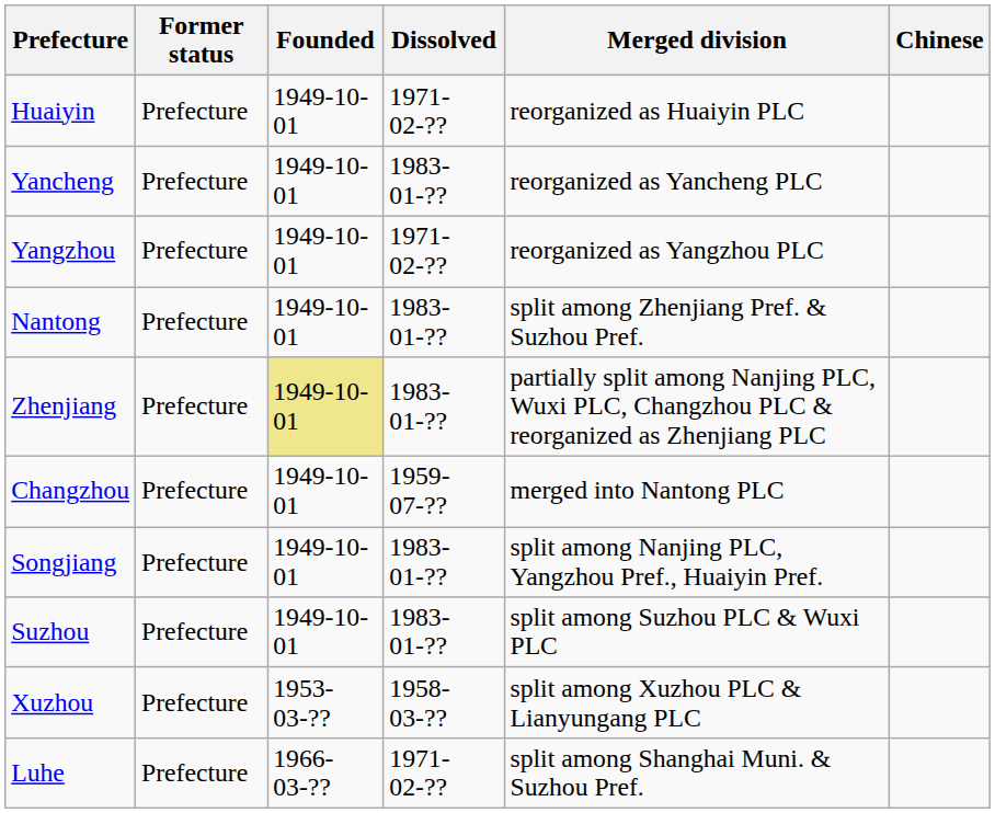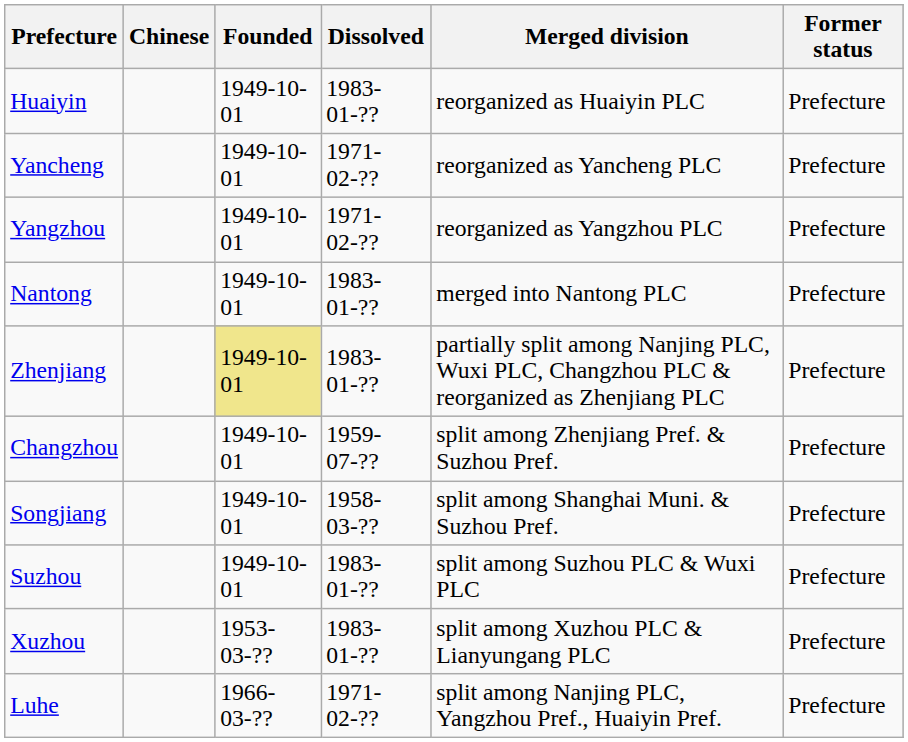columns swapped: Chinese <-> Former status
Huaiyin | Dissolved: 1971-02-?? -> 1983-01-??
Yancheng | Dissolved: 1983-01-?? -> 1971-02-??
Nantong | Merged division: split among Zhenjiang Pref. & Suzhou Pref. -> merged into Nantong PLC
Changzhou | Merged division: merged into Nantong PLC -> split among Zhenjiang Pref. & Suzhou Pref.
Songjiang | Dissolved: 1983-01-?? -> 1958-03-??
Songjiang | Merged division: split among Nanjing PLC, Yangzhou Pref., Huaiyin Pref. -> split among Shanghai Muni. & Suzhou Pref.
Xuzhou | Dissolved: 1958-03-?? -> 1983-01-??
Luhe | Merged division: split among Shanghai Muni. & Suzhou Pref. -> split among Nanjing PLC, Yangzhou Pref., Huaiyin Pref.
